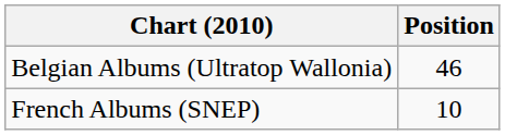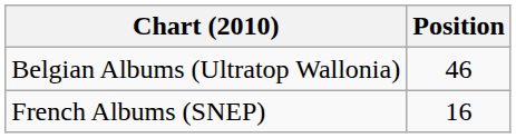French Albums (SNEP) | Position: 10 -> 16
